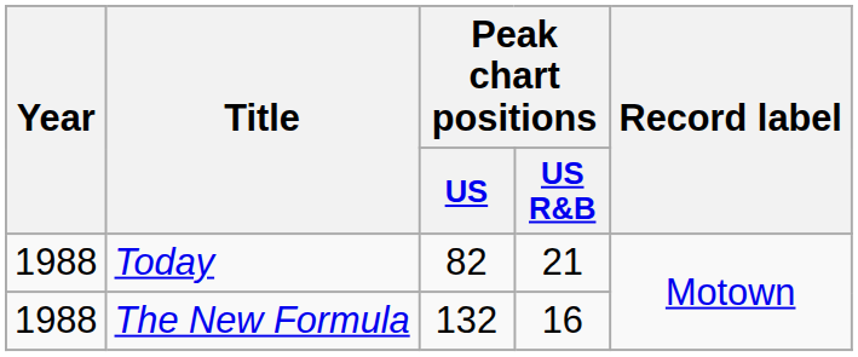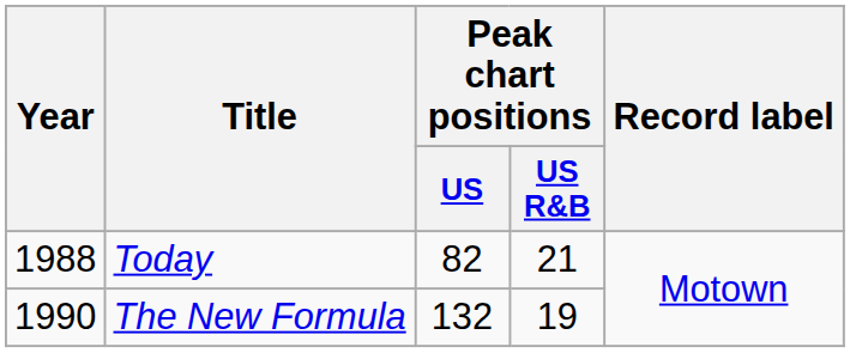The New Formula | Year: 1988 -> 1990
The New Formula | Peak chart positions / US R&B: 16 -> 19
